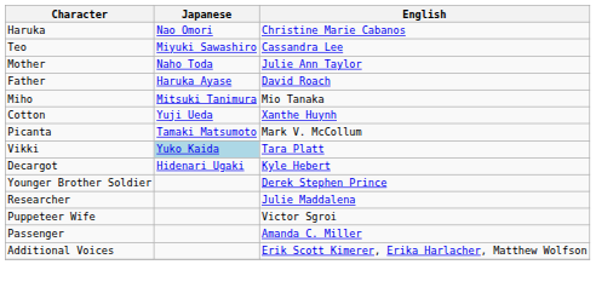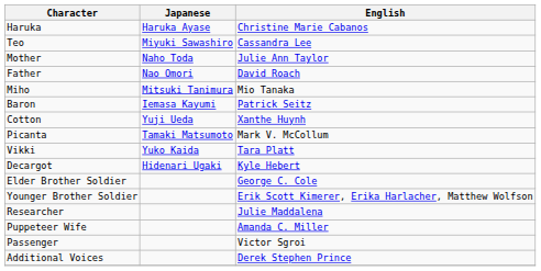Haruka | Japanese: Nao Omori -> Haruka Ayase
Father | Japanese: Haruka Ayase -> Nao Omori
+ row: Baron | Iemasa Kayumi | Patrick Seitz
Vikki | Japanese: lightblue background -> no background
+ row: Elder Brother Soldier | George C. Cole
Younger Brother Soldier | English: Derek Stephen Prince -> Erik Scott Kimerer, Erika Harlacher, Matthew Wolfson
Puppeteer Wife | English: Victor Sgroi -> Amanda C. Miller
Passenger | English: Amanda C. Miller -> Victor Sgroi
Additional Voices | English: Erik Scott Kimerer, Erika Harlacher, Matthew Wolfson -> Derek Stephen Prince
